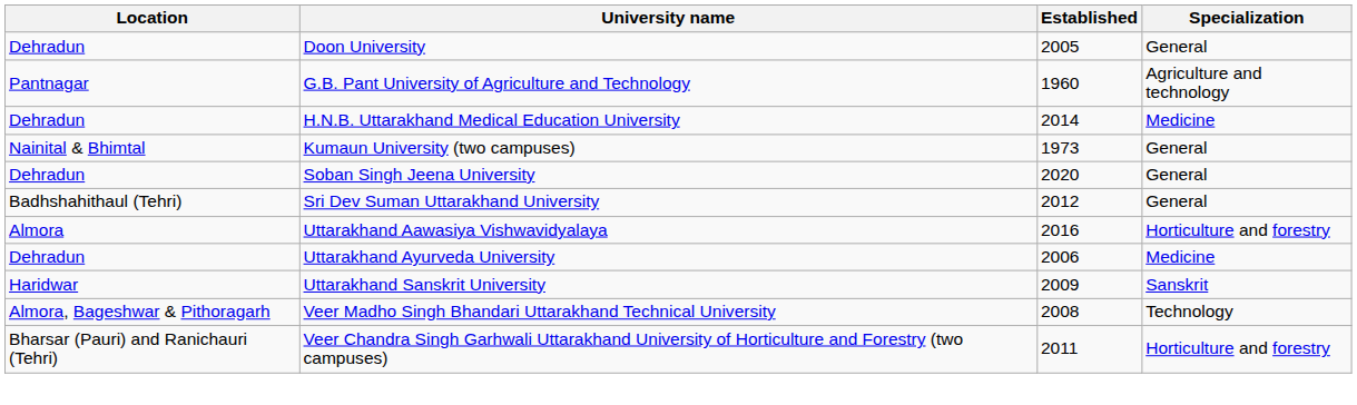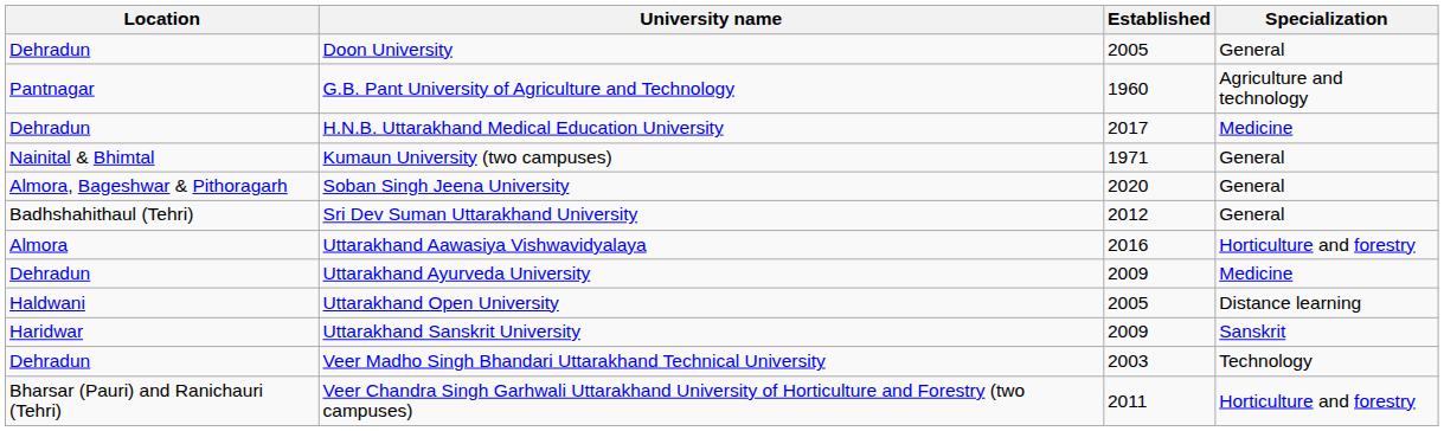H.N.B. Uttarakhand Medical Education University | Established: 2014 -> 2017
Kumaun University (two campuses) | Established: 1973 -> 1971
Soban Singh Jeena University | Location: Dehradun -> Almora, Bageshwar & Pithoragarh
Uttarakhand Ayurveda University | Established: 2006 -> 2009
+ row: Haldwani | Uttarakhand Open University | 2005 | Distance learning
Veer Madho Singh Bhandari Uttarakhand Technical University | Location: Almora, Bageshwar & Pithoragarh -> Dehradun
Veer Madho Singh Bhandari Uttarakhand Technical University | Established: 2008 -> 2003
